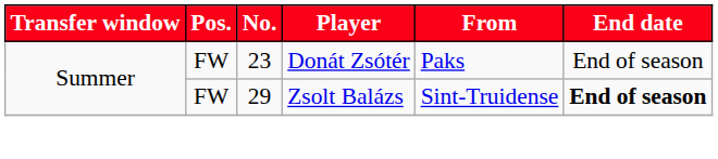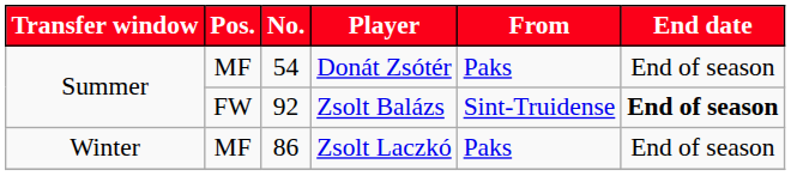Donát Zsótér | Pos.: FW -> MF
Donát Zsótér | No.: 23 -> 54
Zsolt Balázs | No.: 29 -> 92
+ row: Winter | MF | 86 | Zsolt Laczkó | Paks | End of season
